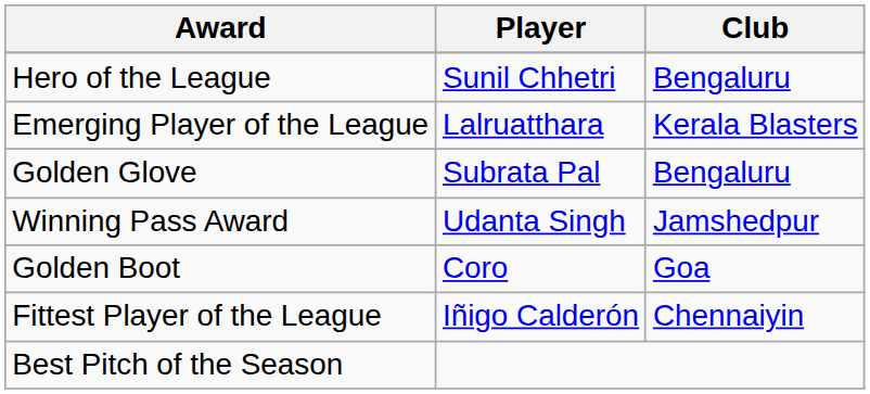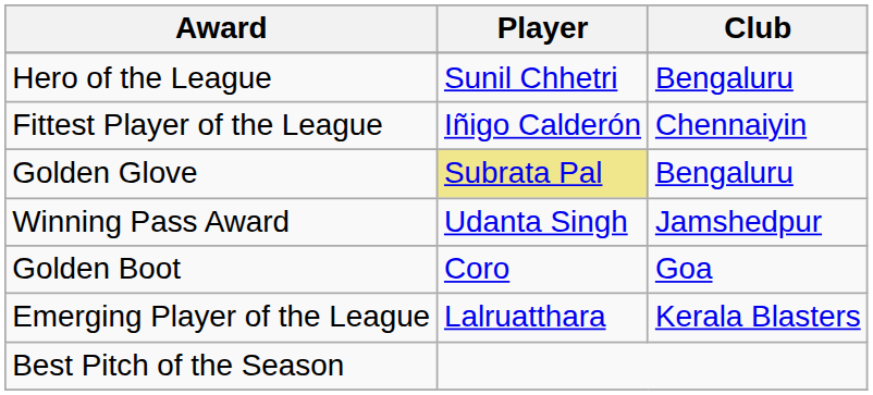rows swapped: Emerging Player of the League <-> Fittest Player of the League
Golden Glove | Player: no background -> khaki background
